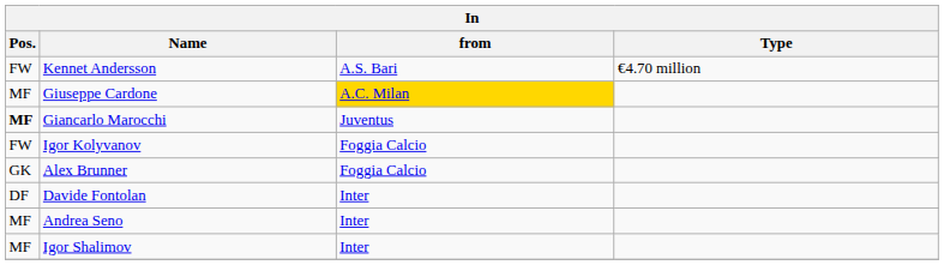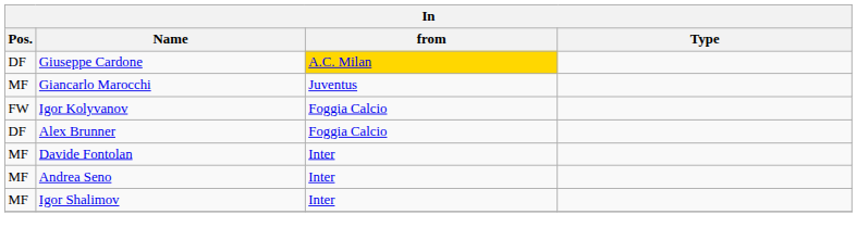- row: FW | Kennet Andersson | A.S. Bari | €4.70 million
Giuseppe Cardone | Pos.: MF -> DF
Giancarlo Marocchi | Pos.: bold -> normal
Alex Brunner | Pos.: GK -> DF
Davide Fontolan | Pos.: DF -> MF
